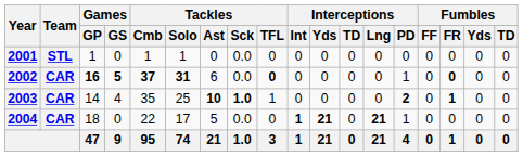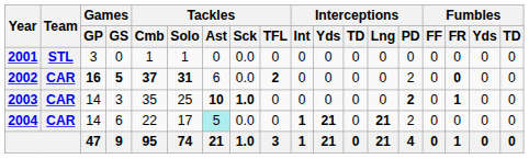2001 | Games / GP: 1 -> 3
2002 | Tackles / TFL: 0 -> 2
2002 | Interceptions / PD: 1 -> 2
2003 | Games / GS: 4 -> 3
2003 | Tackles / TFL: 1 -> 0
2004 | Games / GP: 18 -> 14
2004 | Games / GS: 0 -> 6
2004 | Tackles / Ast: no background -> paleturquoise background
2004 | Interceptions / PD: 1 -> 2
